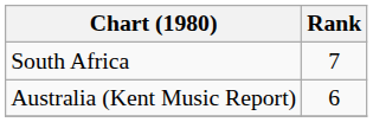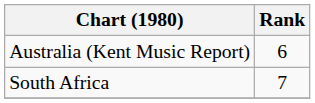rows swapped: Australia (Kent Music Report) <-> South Africa
